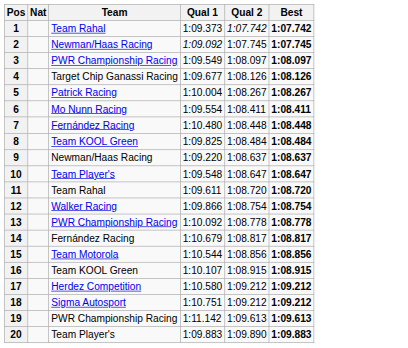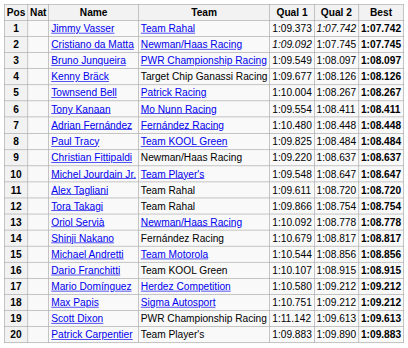+ column: Name | Jimmy Vasser | Cristiano da Matta | Bruno Junqueira | Kenny Bräck | Townsend Bell | Tony Kanaan | Adrian Fernández | Paul Tracy | Christian Fittipaldi | Michel Jourdain Jr. | Alex Tagliani | Tora Takagi | Oriol Servià | Shinji Nakano | Michael Andretti | Dario Franchitti | Mario Domínguez | Max Papis | Scott Dixon | Patrick Carpentier
12 | Team: Walker Racing -> Team Rahal
13 | Team: PWR Championship Racing -> Newman/Haas Racing
